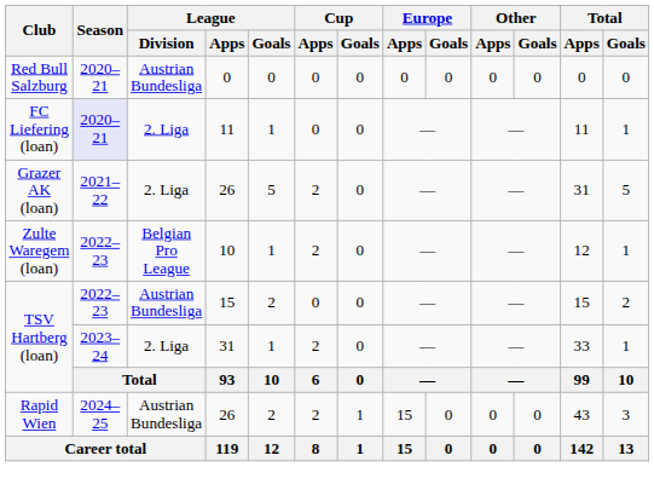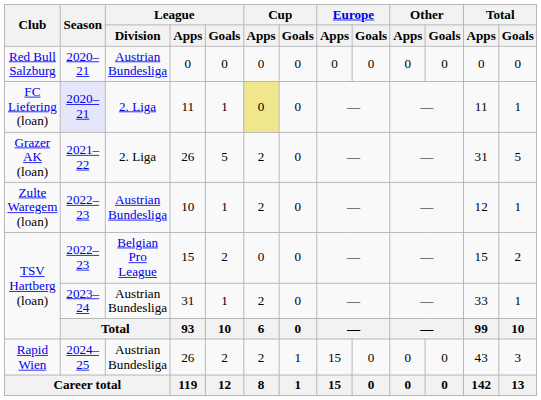FC Liefering (loan) | Cup / Apps: no background -> khaki background
Zulte Waregem (loan) | League / Division: Belgian Pro League -> Austrian Bundesliga
TSV Hartberg (loan) / 15 | League / Division: Austrian Bundesliga -> Belgian Pro League
TSV Hartberg (loan) / 31 | League / Division: 2. Liga -> Austrian Bundesliga
